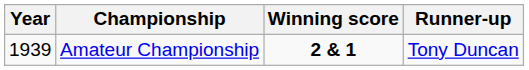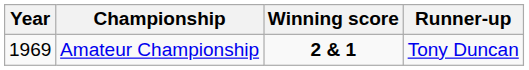Amateur Championship | Year: 1939 -> 1969
